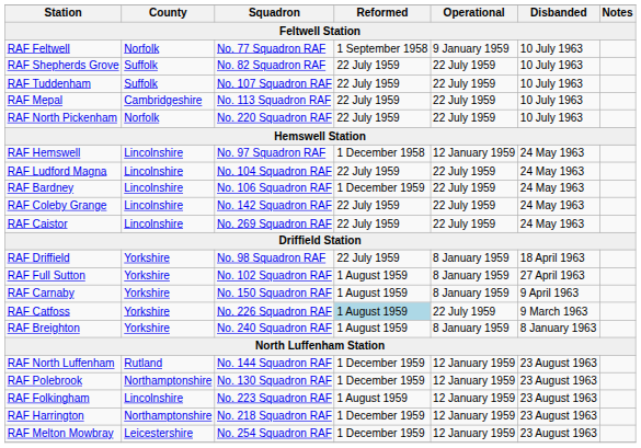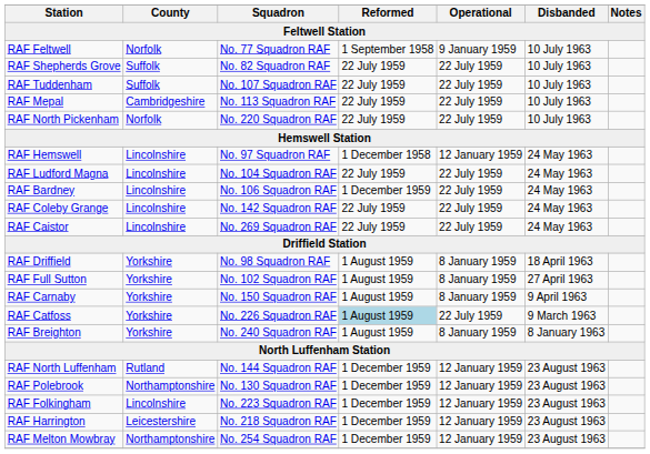RAF Driffield | Reformed: 22 July 1959 -> 1 August 1959
RAF Folkingham | Reformed: 1 August 1959 -> 1 December 1959
RAF Harrington | County: Northamptonshire -> Leicestershire
RAF Melton Mowbray | County: Leicestershire -> Northamptonshire
